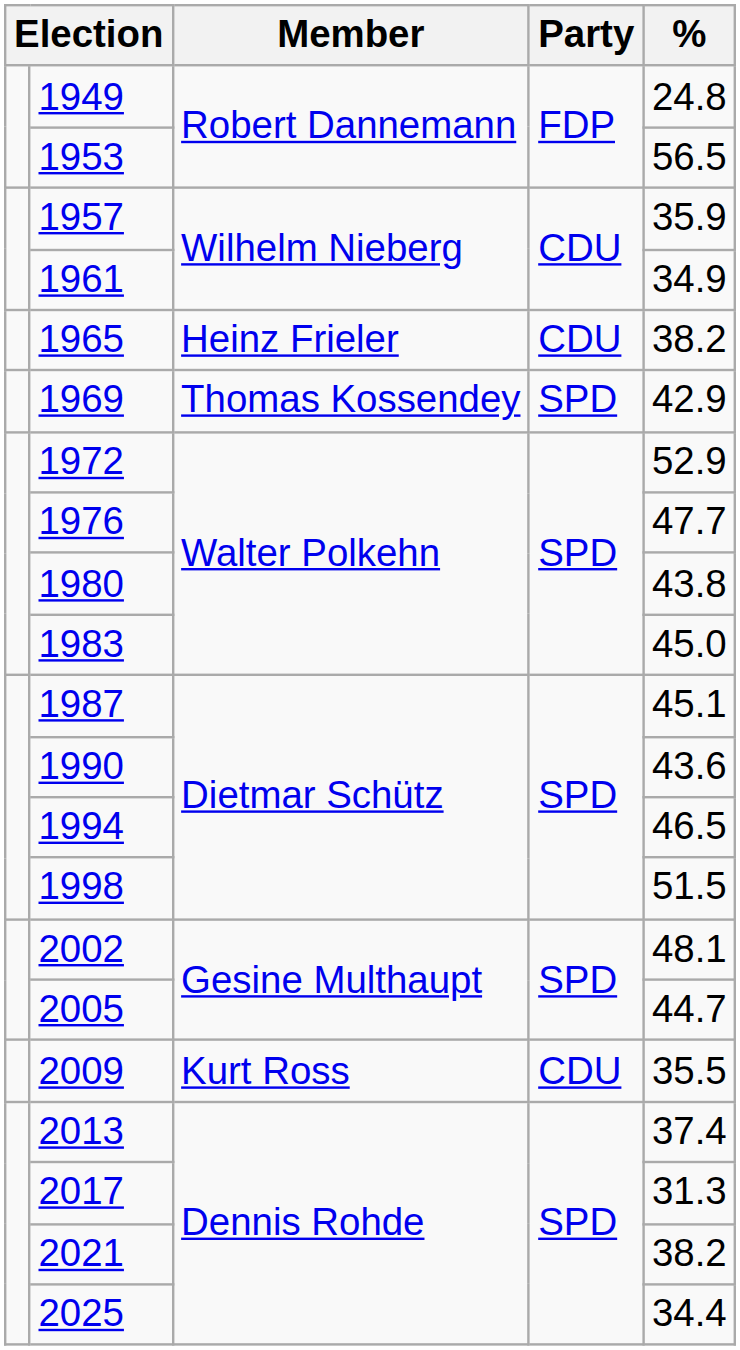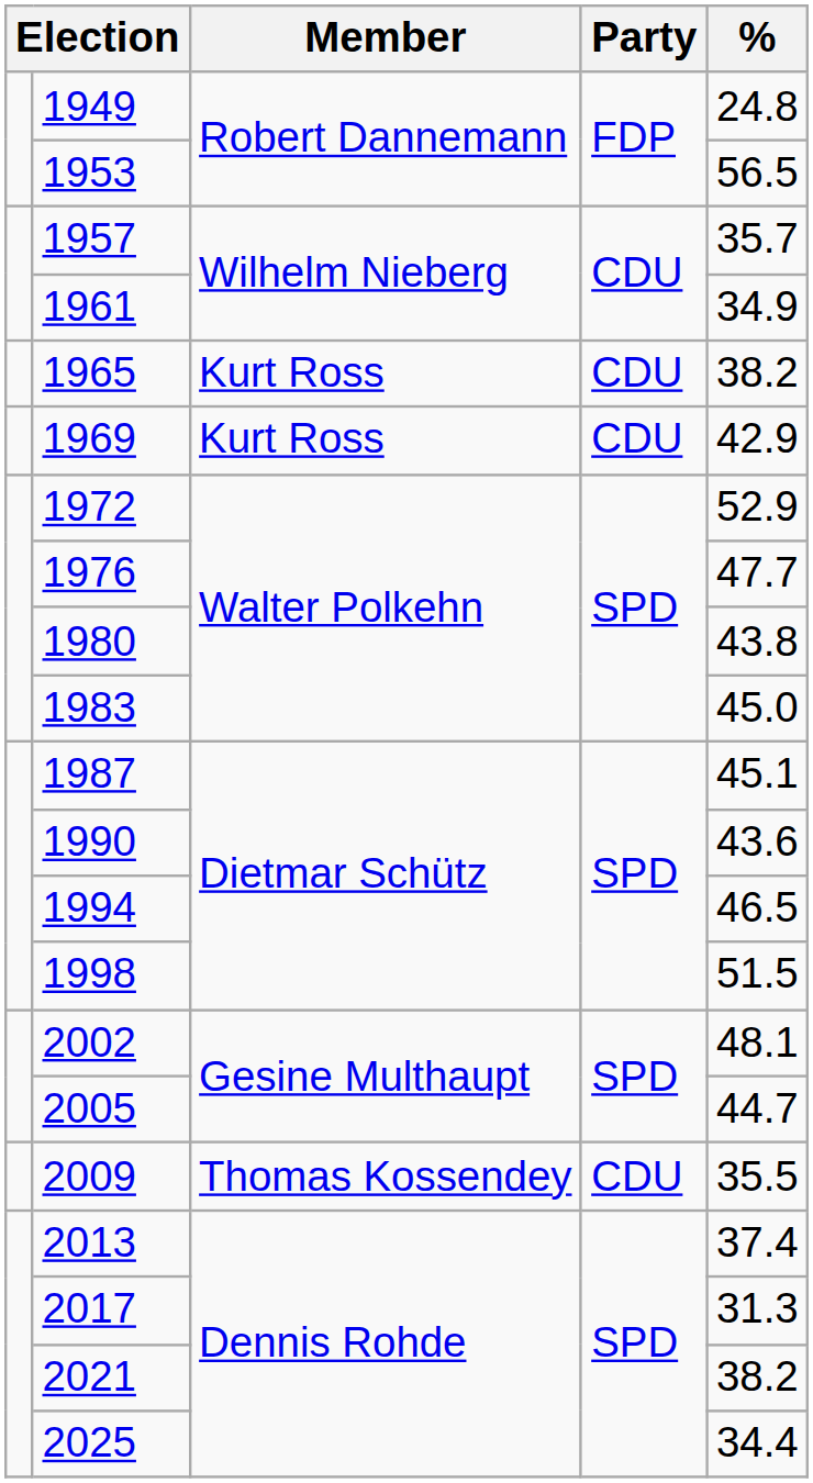1957 | %: 35.9 -> 35.7
1965 | Member: Heinz Frieler -> Kurt Ross
1969 | Member: Thomas Kossendey -> Kurt Ross
1969 | Party: SPD -> CDU
2009 | Member: Kurt Ross -> Thomas Kossendey
